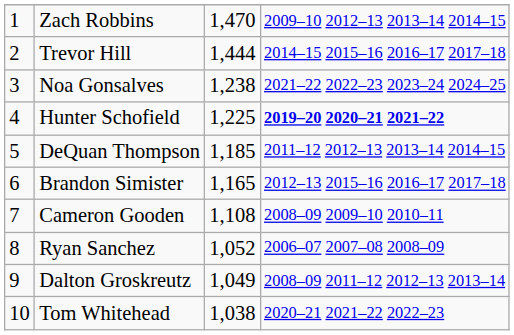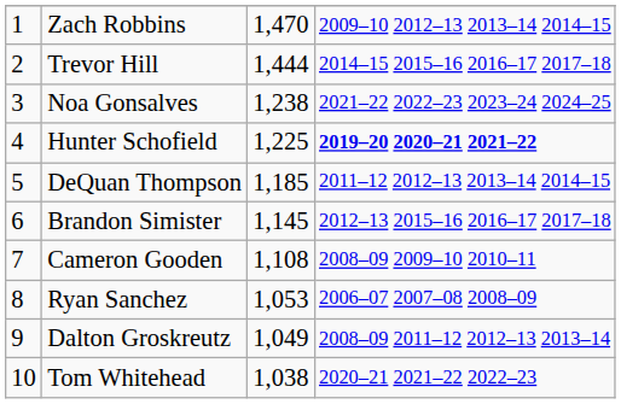Brandon Simister | column 3: 1,165 -> 1,145
Ryan Sanchez | column 3: 1,052 -> 1,053
